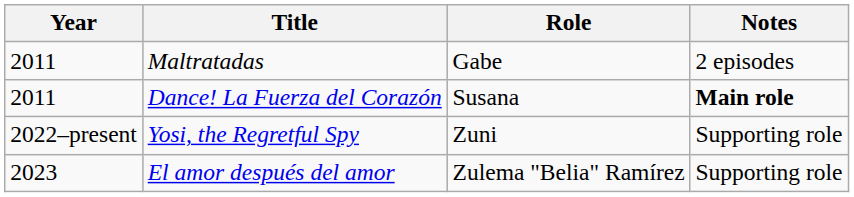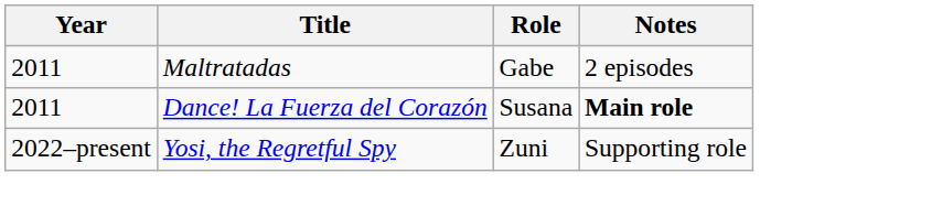- row: 2023 | El amor después del amor | Zulema "Belia" Ramírez | Supporting role
